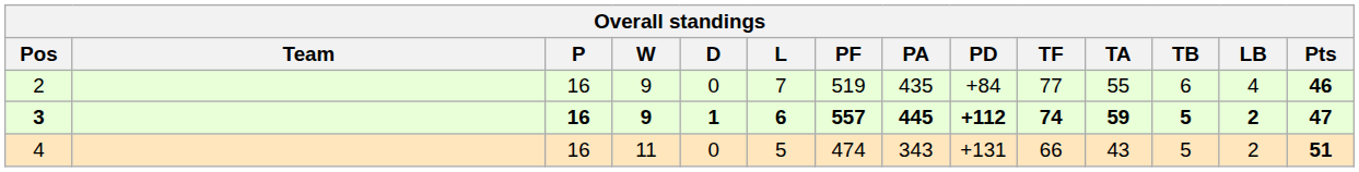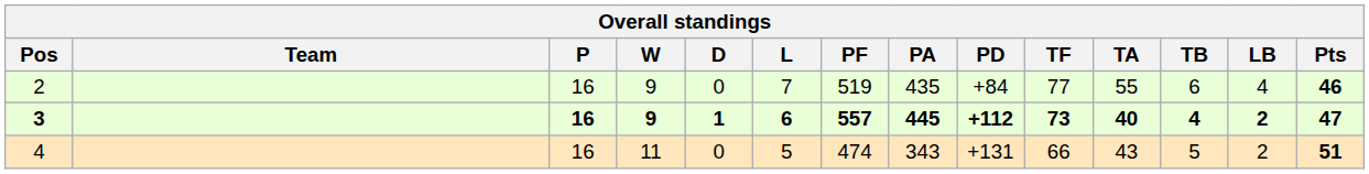3 | TF: 74 -> 73
3 | TA: 59 -> 40
3 | TB: 5 -> 4
